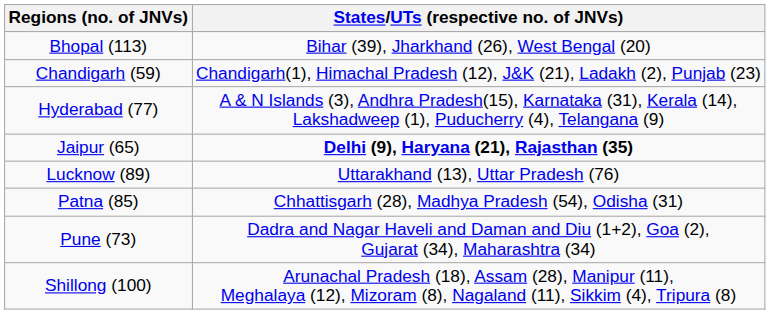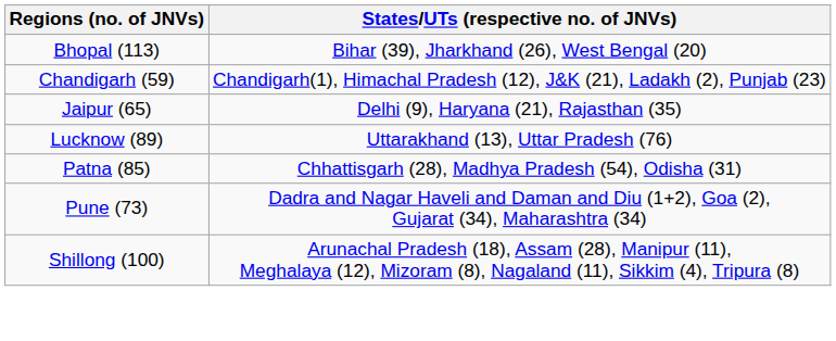- row: Hyderabad (77) | A & N Islands (3), Andhra Pradesh(15), Karnataka (31), Kerala (14), Lakshadweep (1), Puducherry (4), Telangana (9)
Jaipur (65) | States/UTs (respective no. of JNVs): bold -> normal
